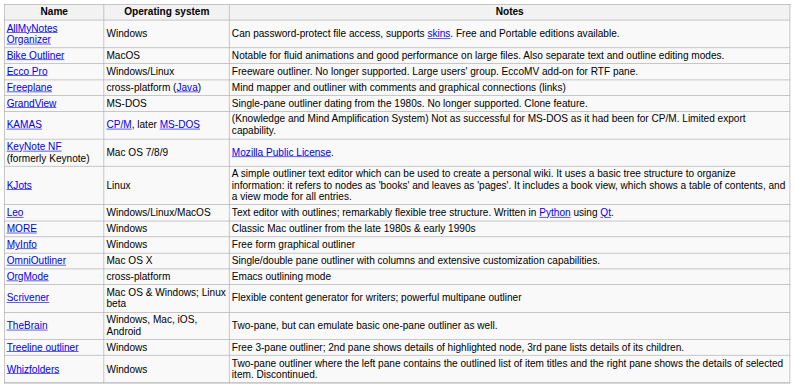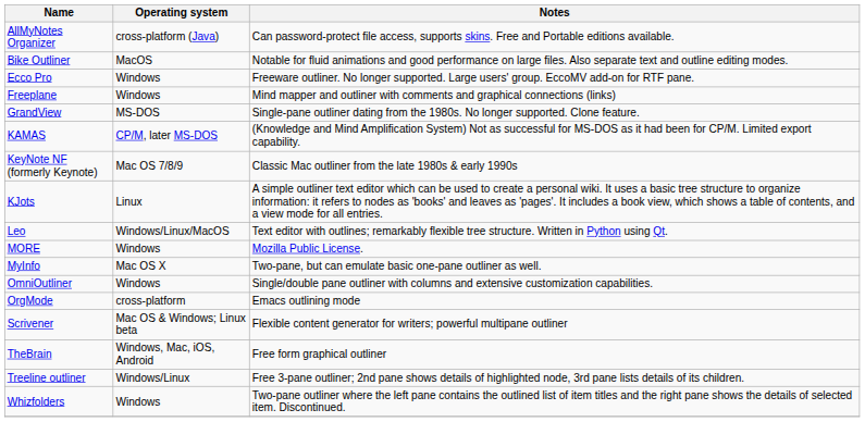AllMyNotes Organizer | Operating system: Windows -> cross-platform (Java)
Ecco Pro | Operating system: Windows/Linux -> Windows
Freeplane | Operating system: cross-platform (Java) -> Windows
KeyNote NF (formerly Keynote) | Notes: Mozilla Public License. -> Classic Mac outliner from the late 1980s & early 1990s
MORE | Notes: Classic Mac outliner from the late 1980s & early 1990s -> Mozilla Public License.
MyInfo | Operating system: Windows -> Mac OS X
MyInfo | Notes: Free form graphical outliner -> Two-pane, but can emulate basic one-pane outliner as well.
OmniOutliner | Operating system: Mac OS X -> Windows
TheBrain | Notes: Two-pane, but can emulate basic one-pane outliner as well. -> Free form graphical outliner
Treeline outliner | Operating system: Windows -> Windows/Linux
